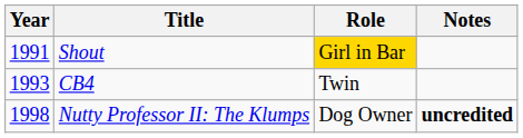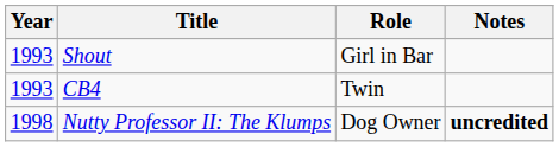Shout | Year: 1991 -> 1993
Shout | Role: gold background -> no background
